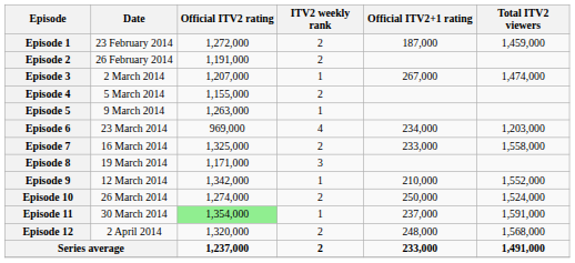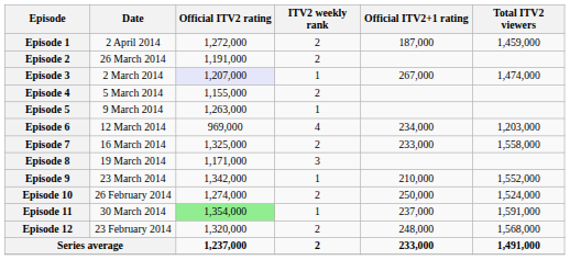Episode 1 | Date: 23 February 2014 -> 2 April 2014
Episode 2 | Date: 26 February 2014 -> 26 March 2014
Episode 3 | Official ITV2 rating: no background -> lavender background
Episode 6 | Date: 23 March 2014 -> 12 March 2014
Episode 9 | Date: 12 March 2014 -> 23 March 2014
Episode 10 | Date: 26 March 2014 -> 26 February 2014
Episode 12 | Date: 2 April 2014 -> 23 February 2014
